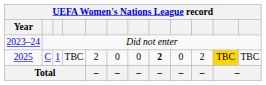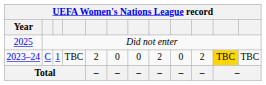Did not enter | Year: 2023–24 -> 2025
C | Year: 2025 -> 2023–24
C | column 8: bold -> normal
